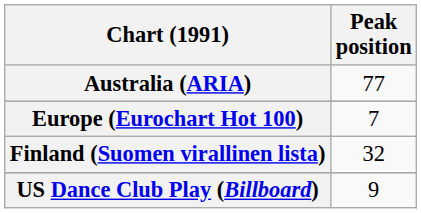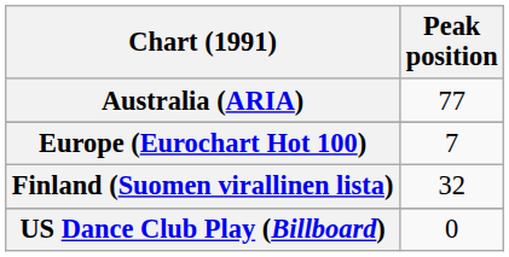US Dance Club Play (Billboard) | Peak position: 9 -> 0
